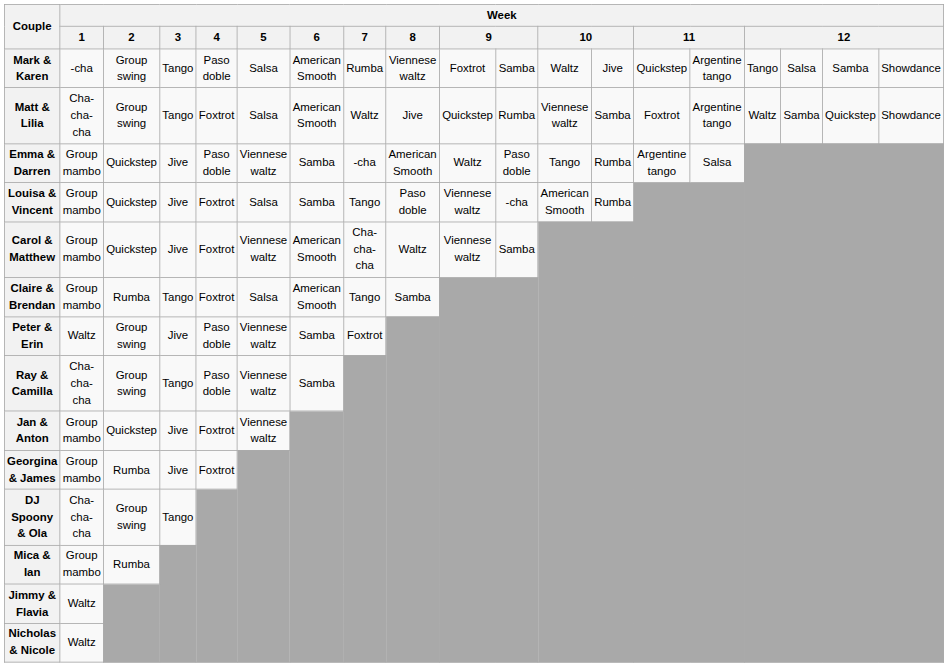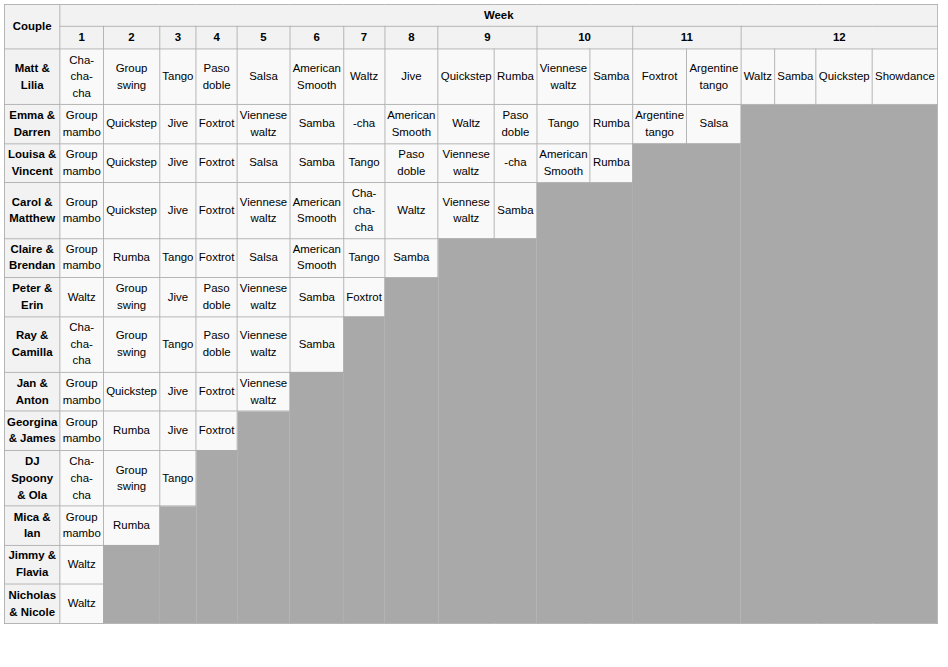- row: Mark & Karen | -cha | Group swing | Tango | Paso doble | Salsa | American Smooth | Rumba | Viennese waltz | Foxtrot | Samba | Waltz | Jive | Quickstep | Argentine tango | Tango | Salsa | Samba | Showdance
Matt & Lilia | Week / 4: Foxtrot -> Paso doble
Emma & Darren | Week / 4: Paso doble -> Foxtrot
